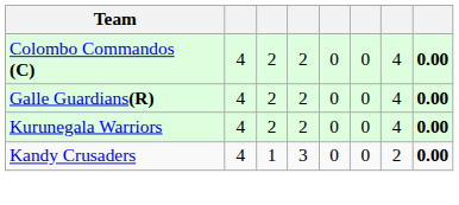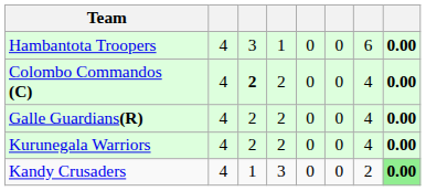+ row: Hambantota Troopers | 4 | 3 | 1 | 0 | 0 | 6 | 0.00
Colombo Commandos (C) | column 3: normal -> bold
Kandy Crusaders | column 8: no background -> lightgreen background
